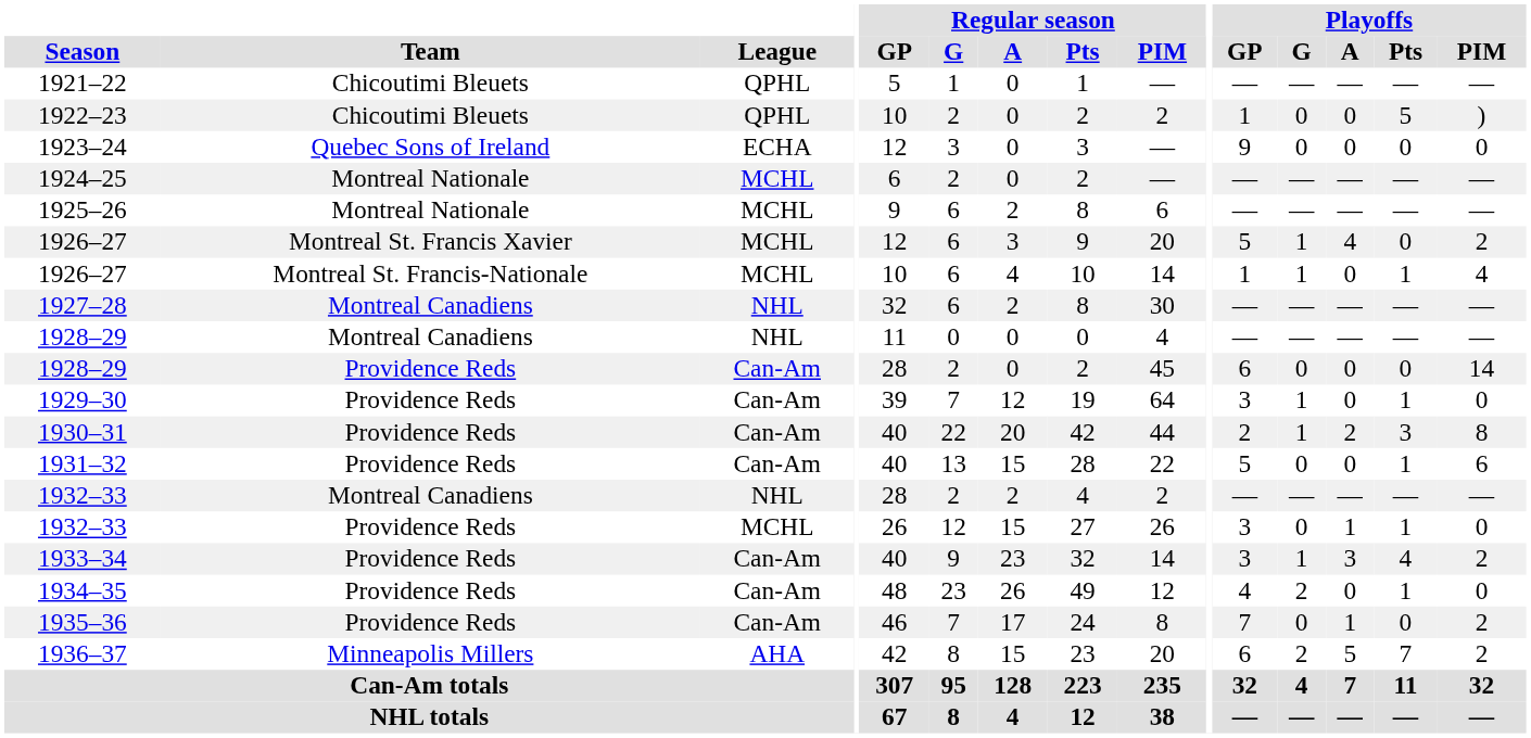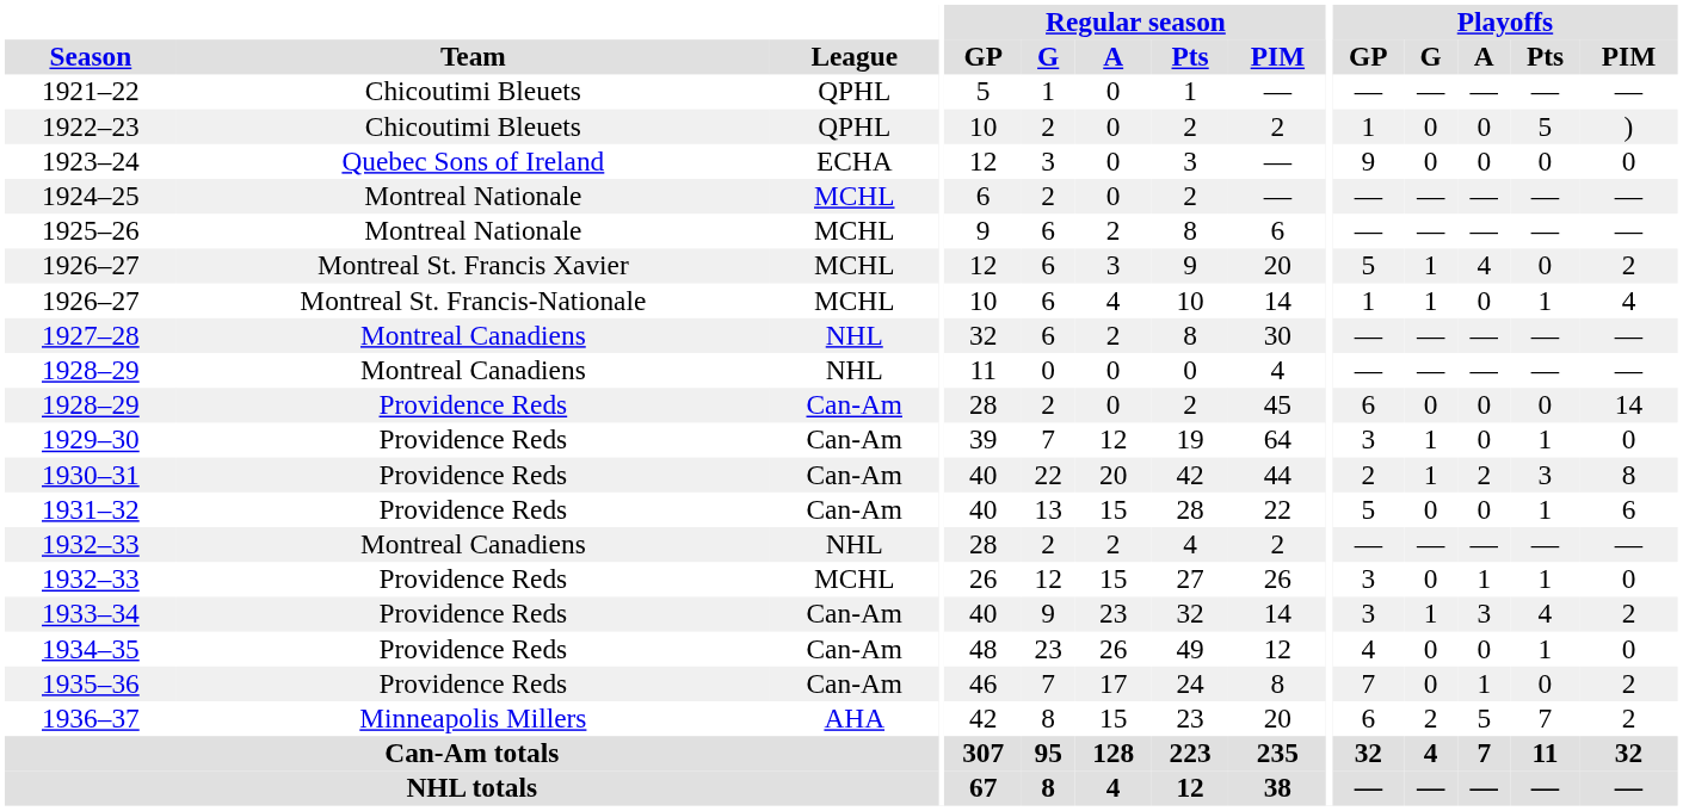1934–35 | Playoffs / G: 2 -> 0
